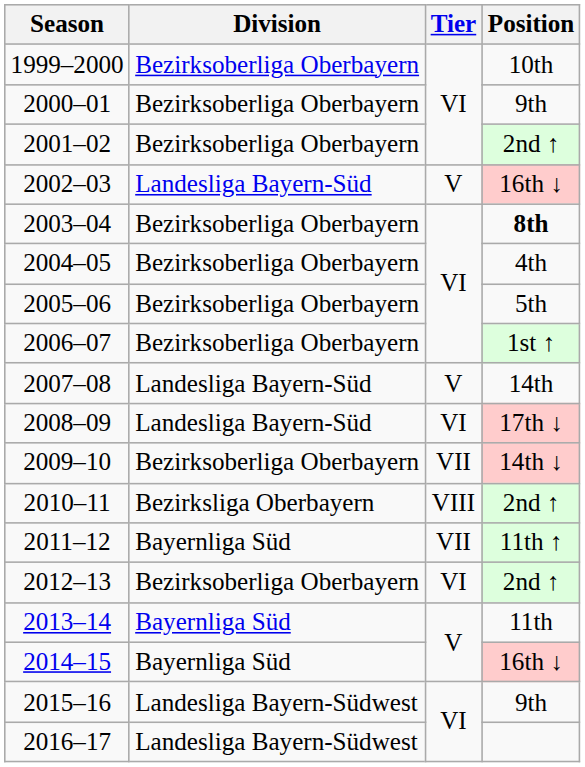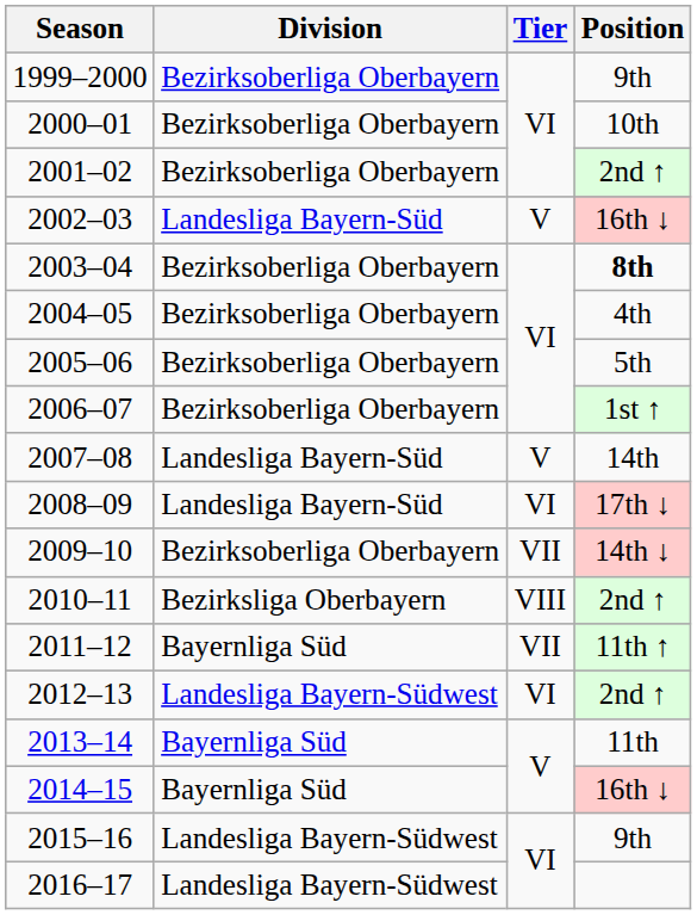1999–2000 | Position: 10th -> 9th
2000–01 | Position: 9th -> 10th
2012–13 | Division: Bezirksoberliga Oberbayern -> Landesliga Bayern-Südwest
